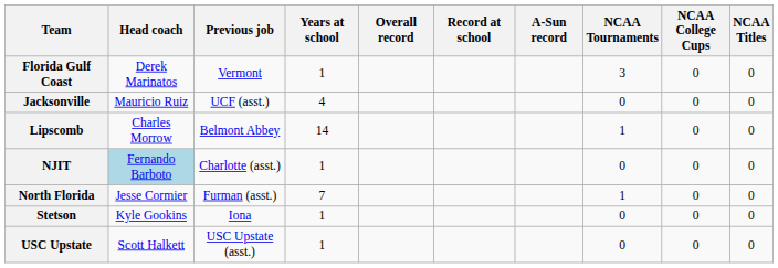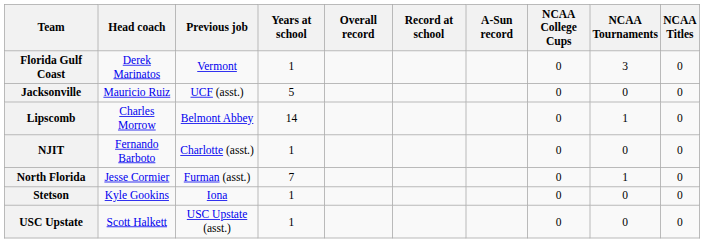columns swapped: NCAA Tournaments <-> NCAA College Cups
Jacksonville | Years at school: 4 -> 5
NJIT | Head coach: lightblue background -> no background
